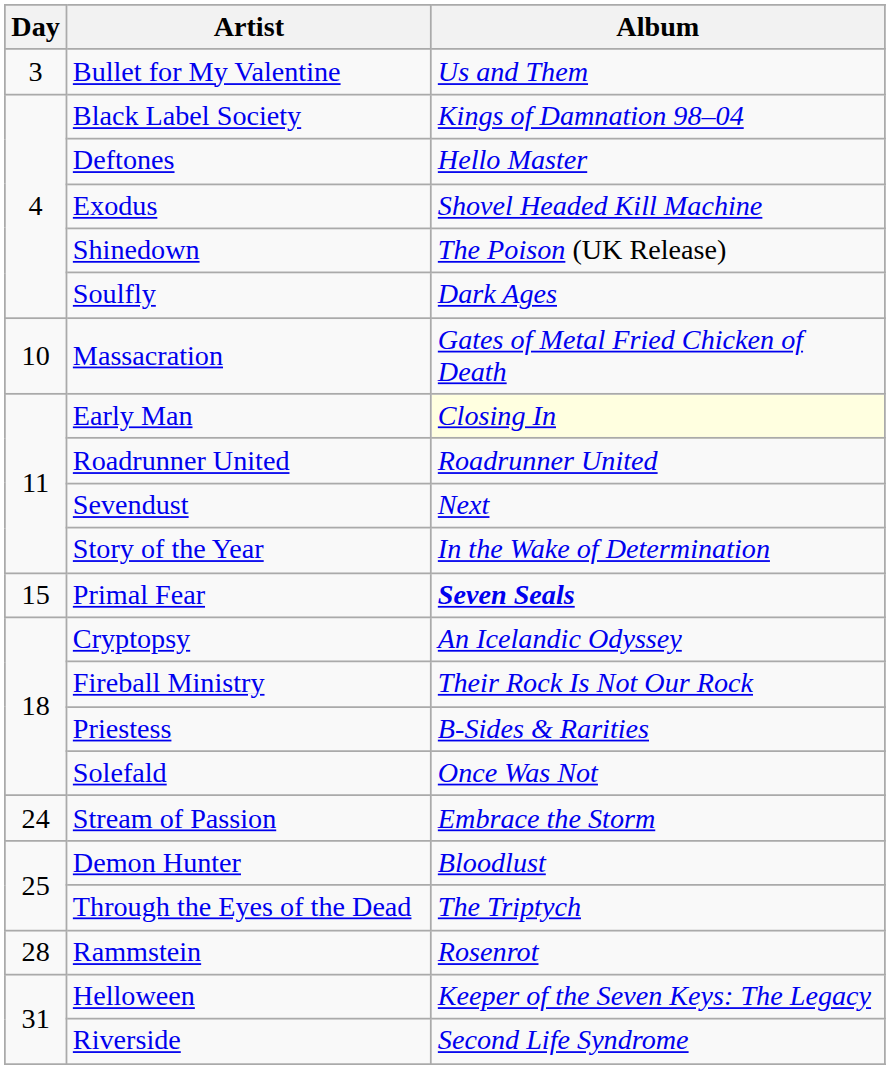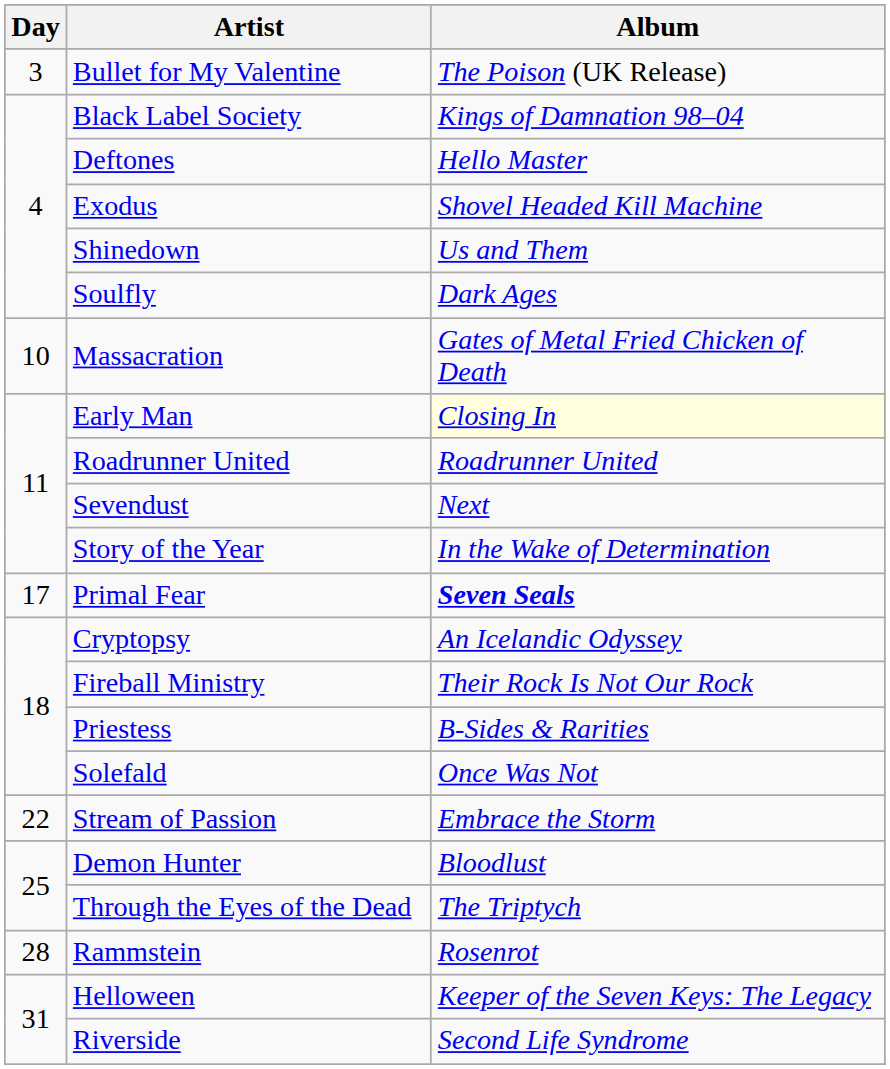Bullet for My Valentine | Album: Us and Them -> The Poison (UK Release)
Shinedown | Album: The Poison (UK Release) -> Us and Them
Primal Fear | Day: 15 -> 17
Stream of Passion | Day: 24 -> 22
